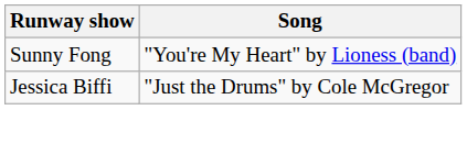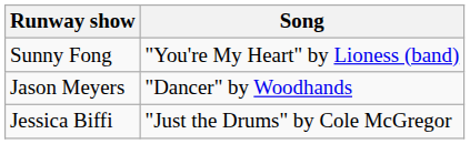+ row: Jason Meyers | "Dancer" by Woodhands
